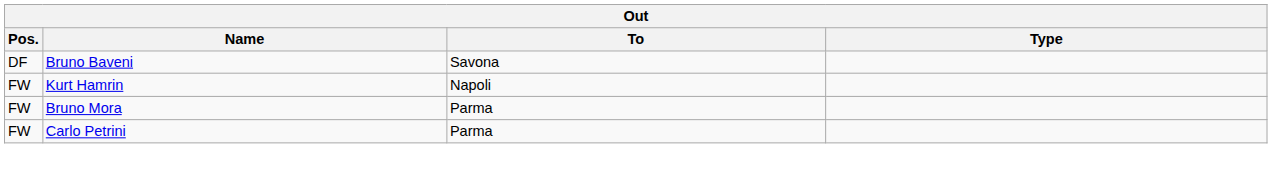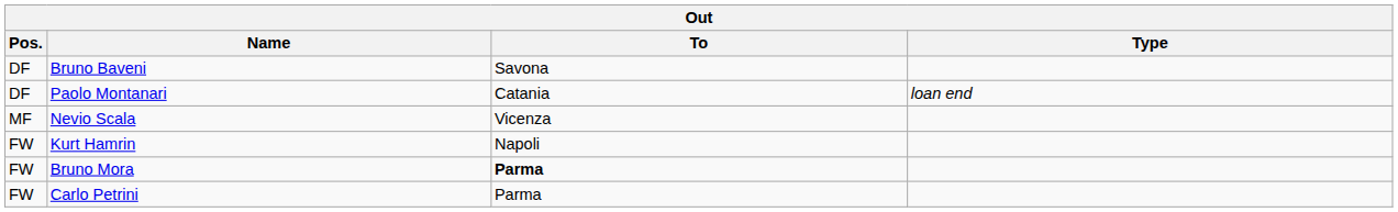+ row: DF | Paolo Montanari | Catania | loan end
+ row: MF | Nevio Scala | Vicenza
Bruno Mora | To: normal -> bold
